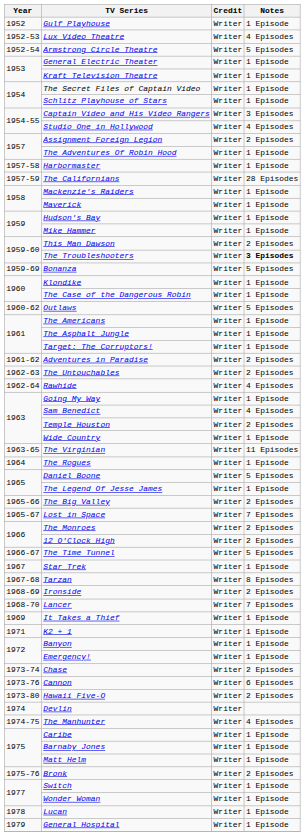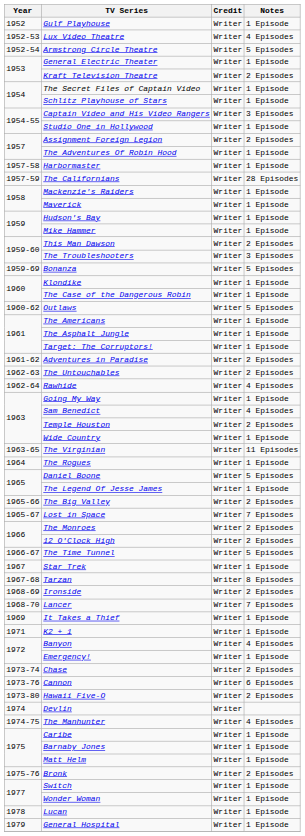Kraft Television Theatre | Notes: 1 Episode -> 2 Episodes
Studio One in Hollywood | Notes: 4 Episodes -> 1 Episode
The Troubleshooters | Notes: bold -> normal
Banyon | Notes: 1 Episode -> 4 Episodes
